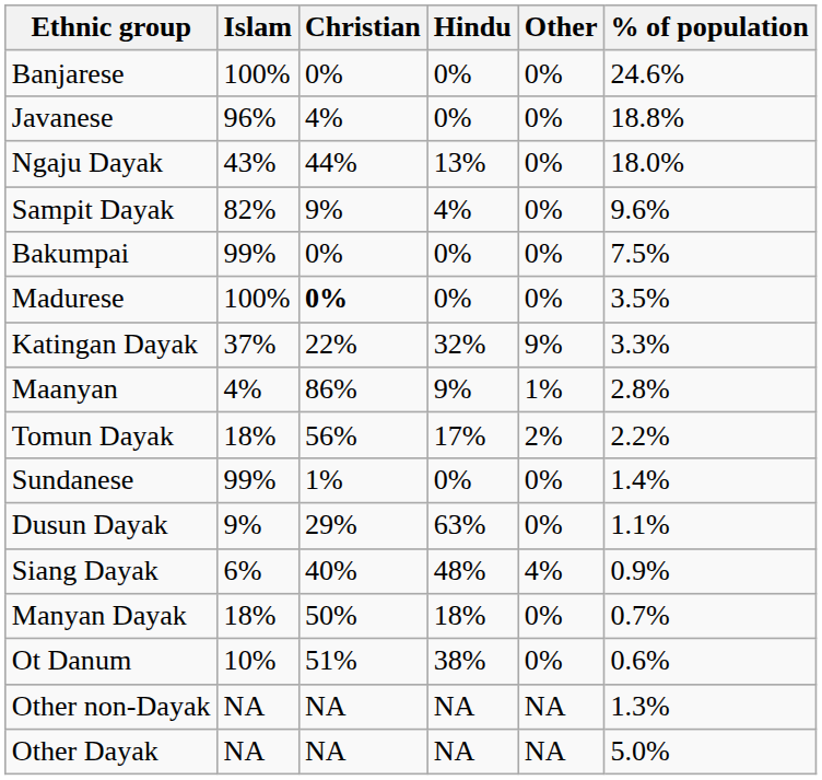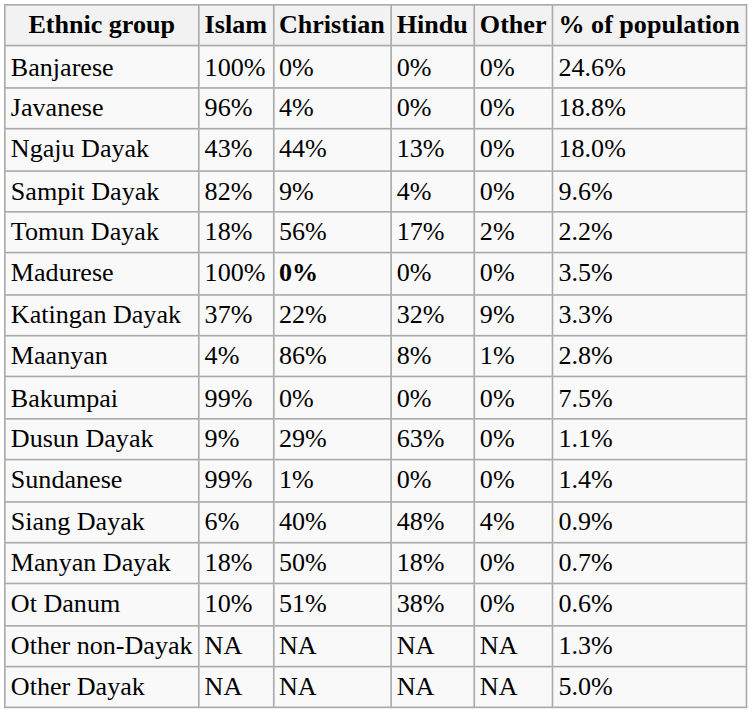rows swapped: Bakumpai <-> Tomun Dayak
Maanyan | Hindu: 9% -> 8%
rows swapped: Sundanese <-> Dusun Dayak
